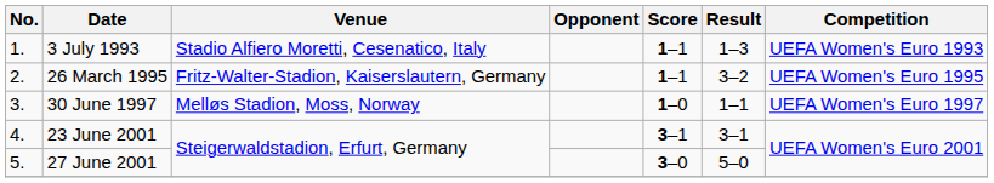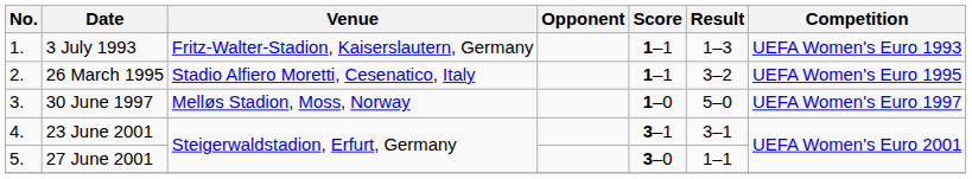3 July 1993 | Venue: Stadio Alfiero Moretti, Cesenatico, Italy -> Fritz-Walter-Stadion, Kaiserslautern, Germany
26 March 1995 | Venue: Fritz-Walter-Stadion, Kaiserslautern, Germany -> Stadio Alfiero Moretti, Cesenatico, Italy
30 June 1997 | Result: 1–1 -> 5–0
27 June 2001 | Result: 5–0 -> 1–1
